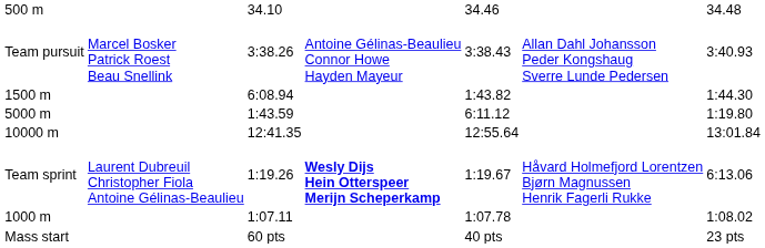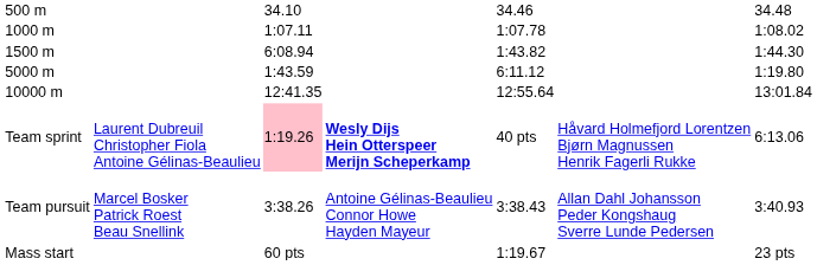rows swapped: 1000 m <-> Team pursuit
Team sprint | column 3: no background -> pink background
Team sprint | column 5: 1:19.67 -> 40 pts
Mass start | column 5: 40 pts -> 1:19.67
